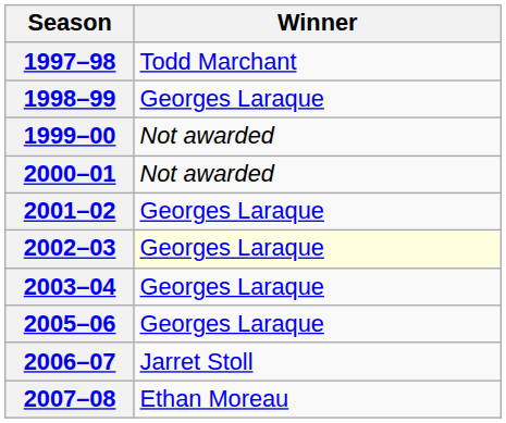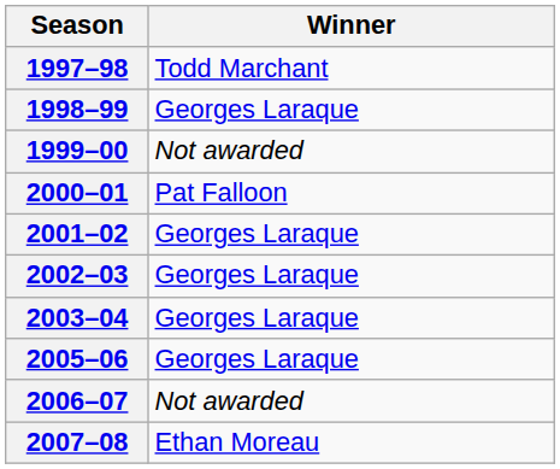2000–01 | Winner: Not awarded -> Pat Falloon
2002–03 | Winner: lightyellow background -> no background
2006–07 | Winner: Jarret Stoll -> Not awarded
